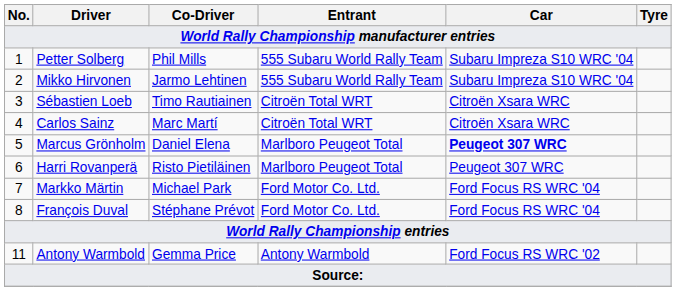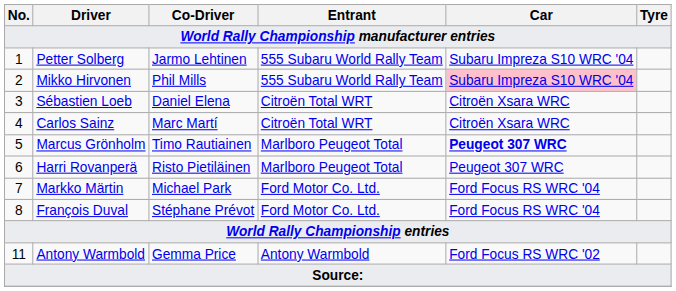Petter Solberg | Co-Driver: Phil Mills -> Jarmo Lehtinen
Mikko Hirvonen | Co-Driver: Jarmo Lehtinen -> Phil Mills
Mikko Hirvonen | Car: no background -> pink background
Sébastien Loeb | Co-Driver: Timo Rautiainen -> Daniel Elena
Marcus Grönholm | Co-Driver: Daniel Elena -> Timo Rautiainen
